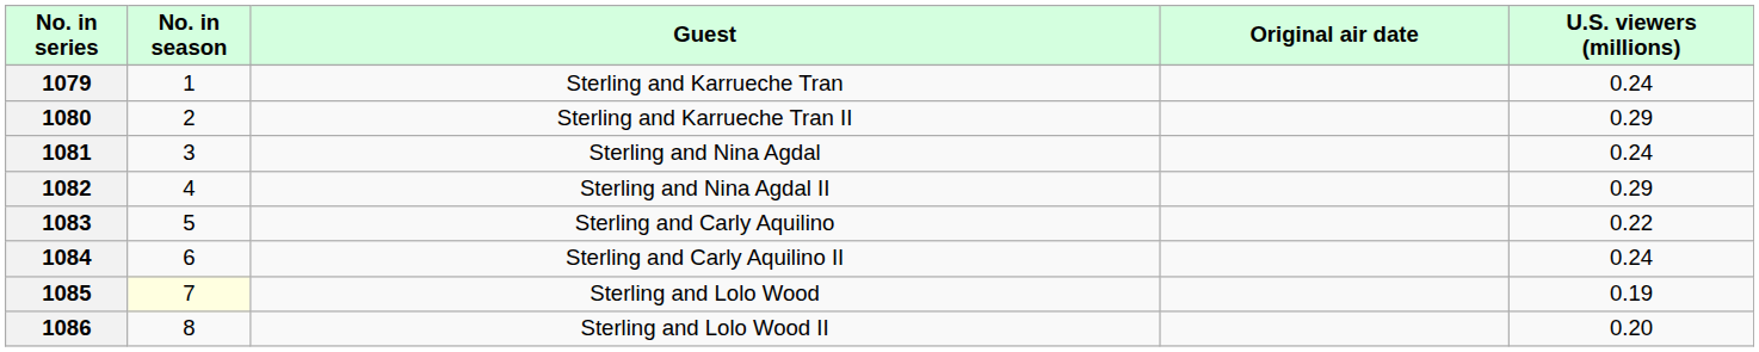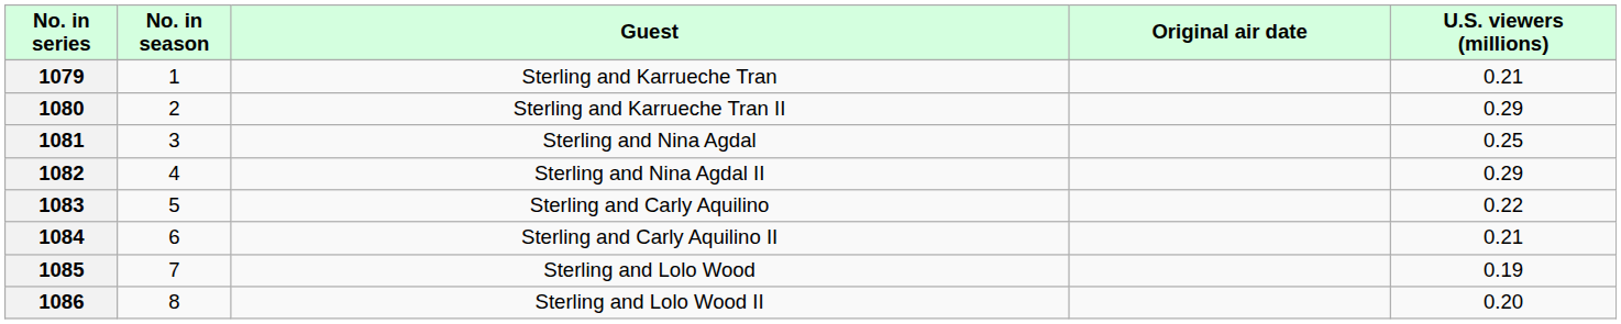1079 | U.S. viewers (millions): 0.24 -> 0.21
1081 | U.S. viewers (millions): 0.24 -> 0.25
1084 | U.S. viewers (millions): 0.24 -> 0.21
1085 | No. in season: lightyellow background -> no background
